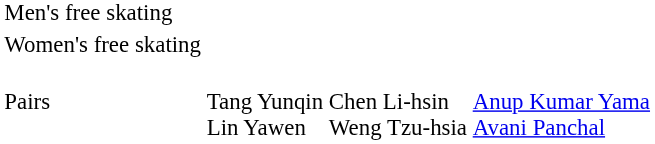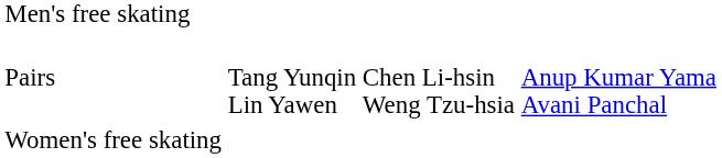rows swapped: Women's free skating <-> Pairs
